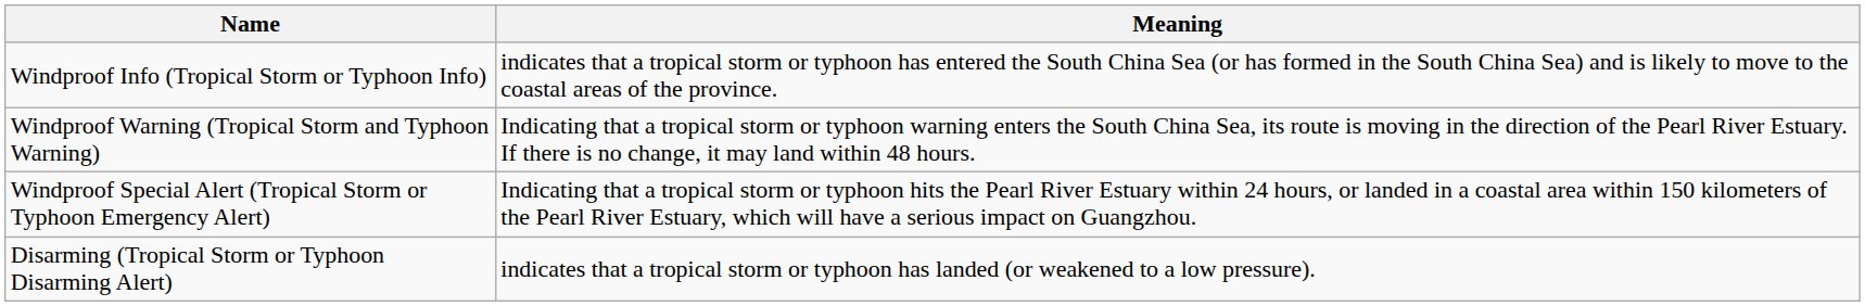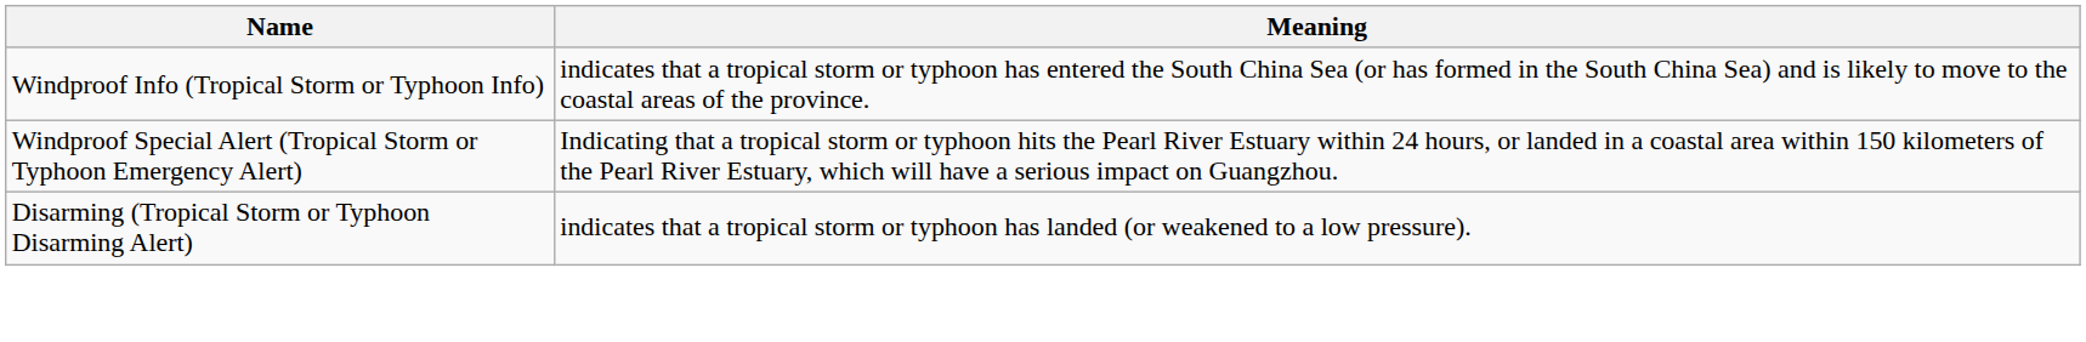- row: Windproof Warning (Tropical Storm and Typhoon Warning) | Indicating that a tropical storm or typhoon warning enters the South China Sea, its route is moving in the direction of the Pearl River Estuary. If there is no change, it may land within 48 hours.
